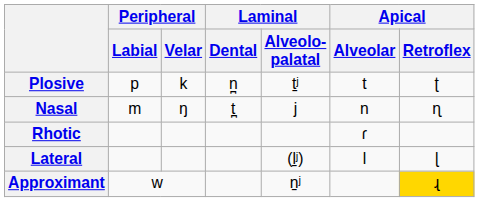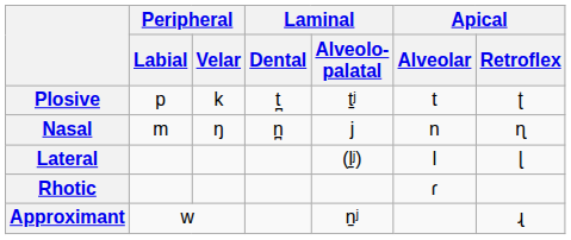Plosive | Laminal / Dental: n̪ -> t̪
Nasal | Laminal / Dental: t̪ -> n̪
rows swapped: Rhotic <-> Lateral
Approximant | Apical / Retroflex: gold background -> no background
